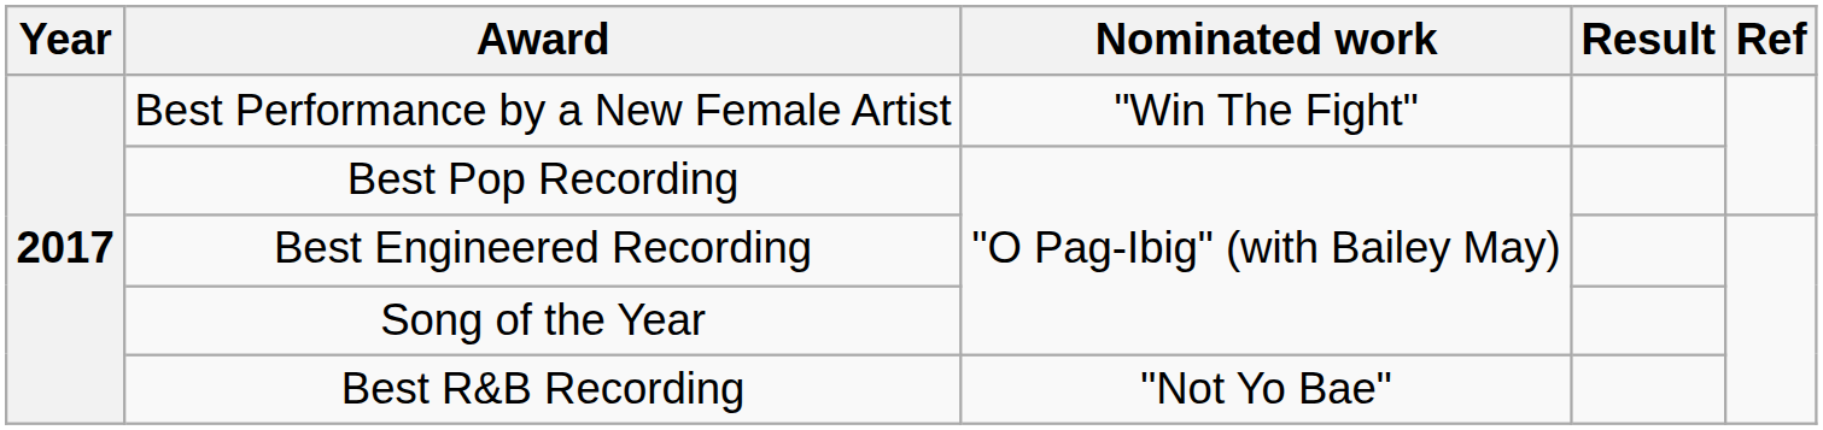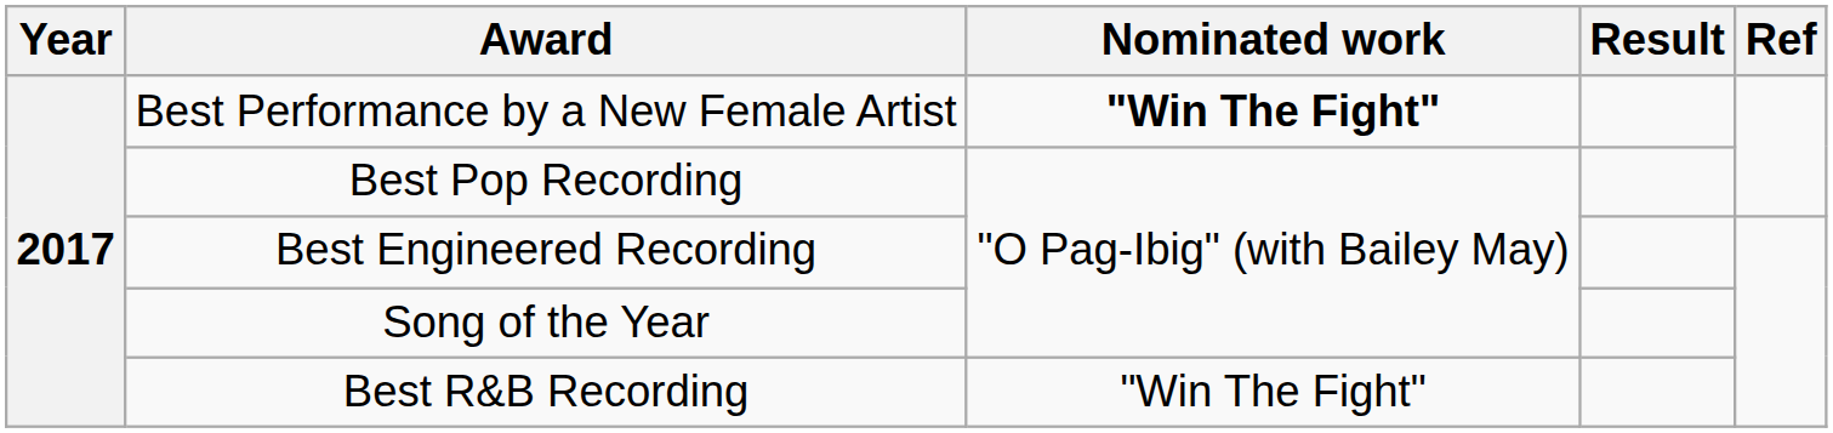Best Performance by a New Female Artist | Nominated work: normal -> bold
Best R&B Recording | Nominated work: "Not Yo Bae" -> "Win The Fight"
